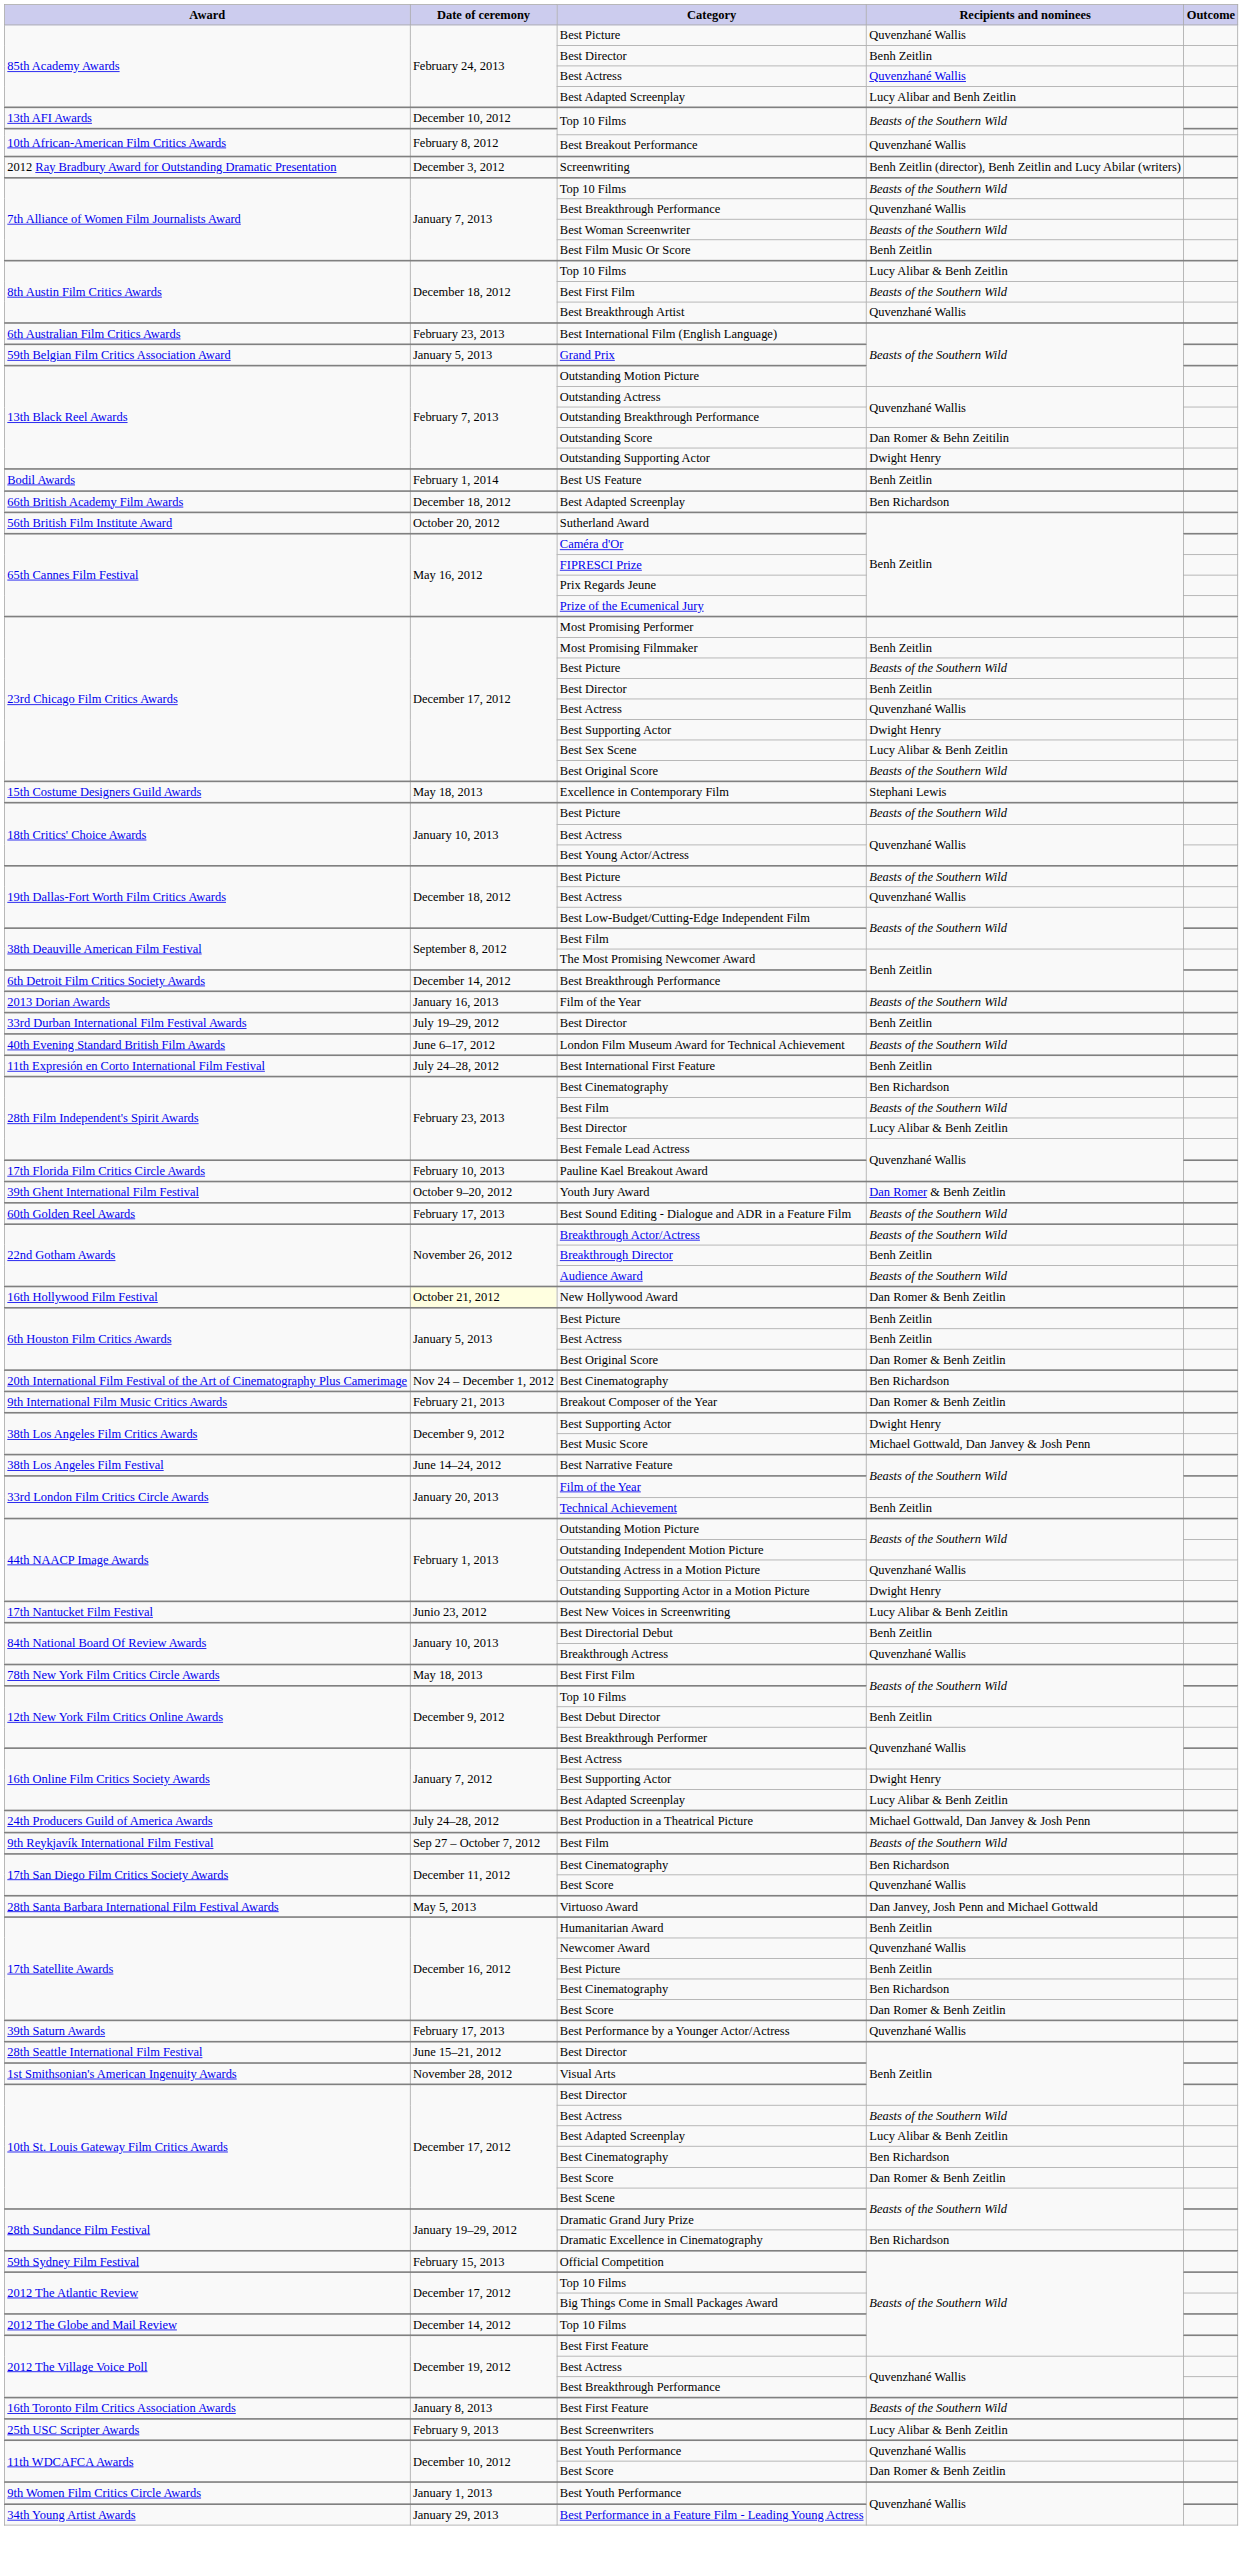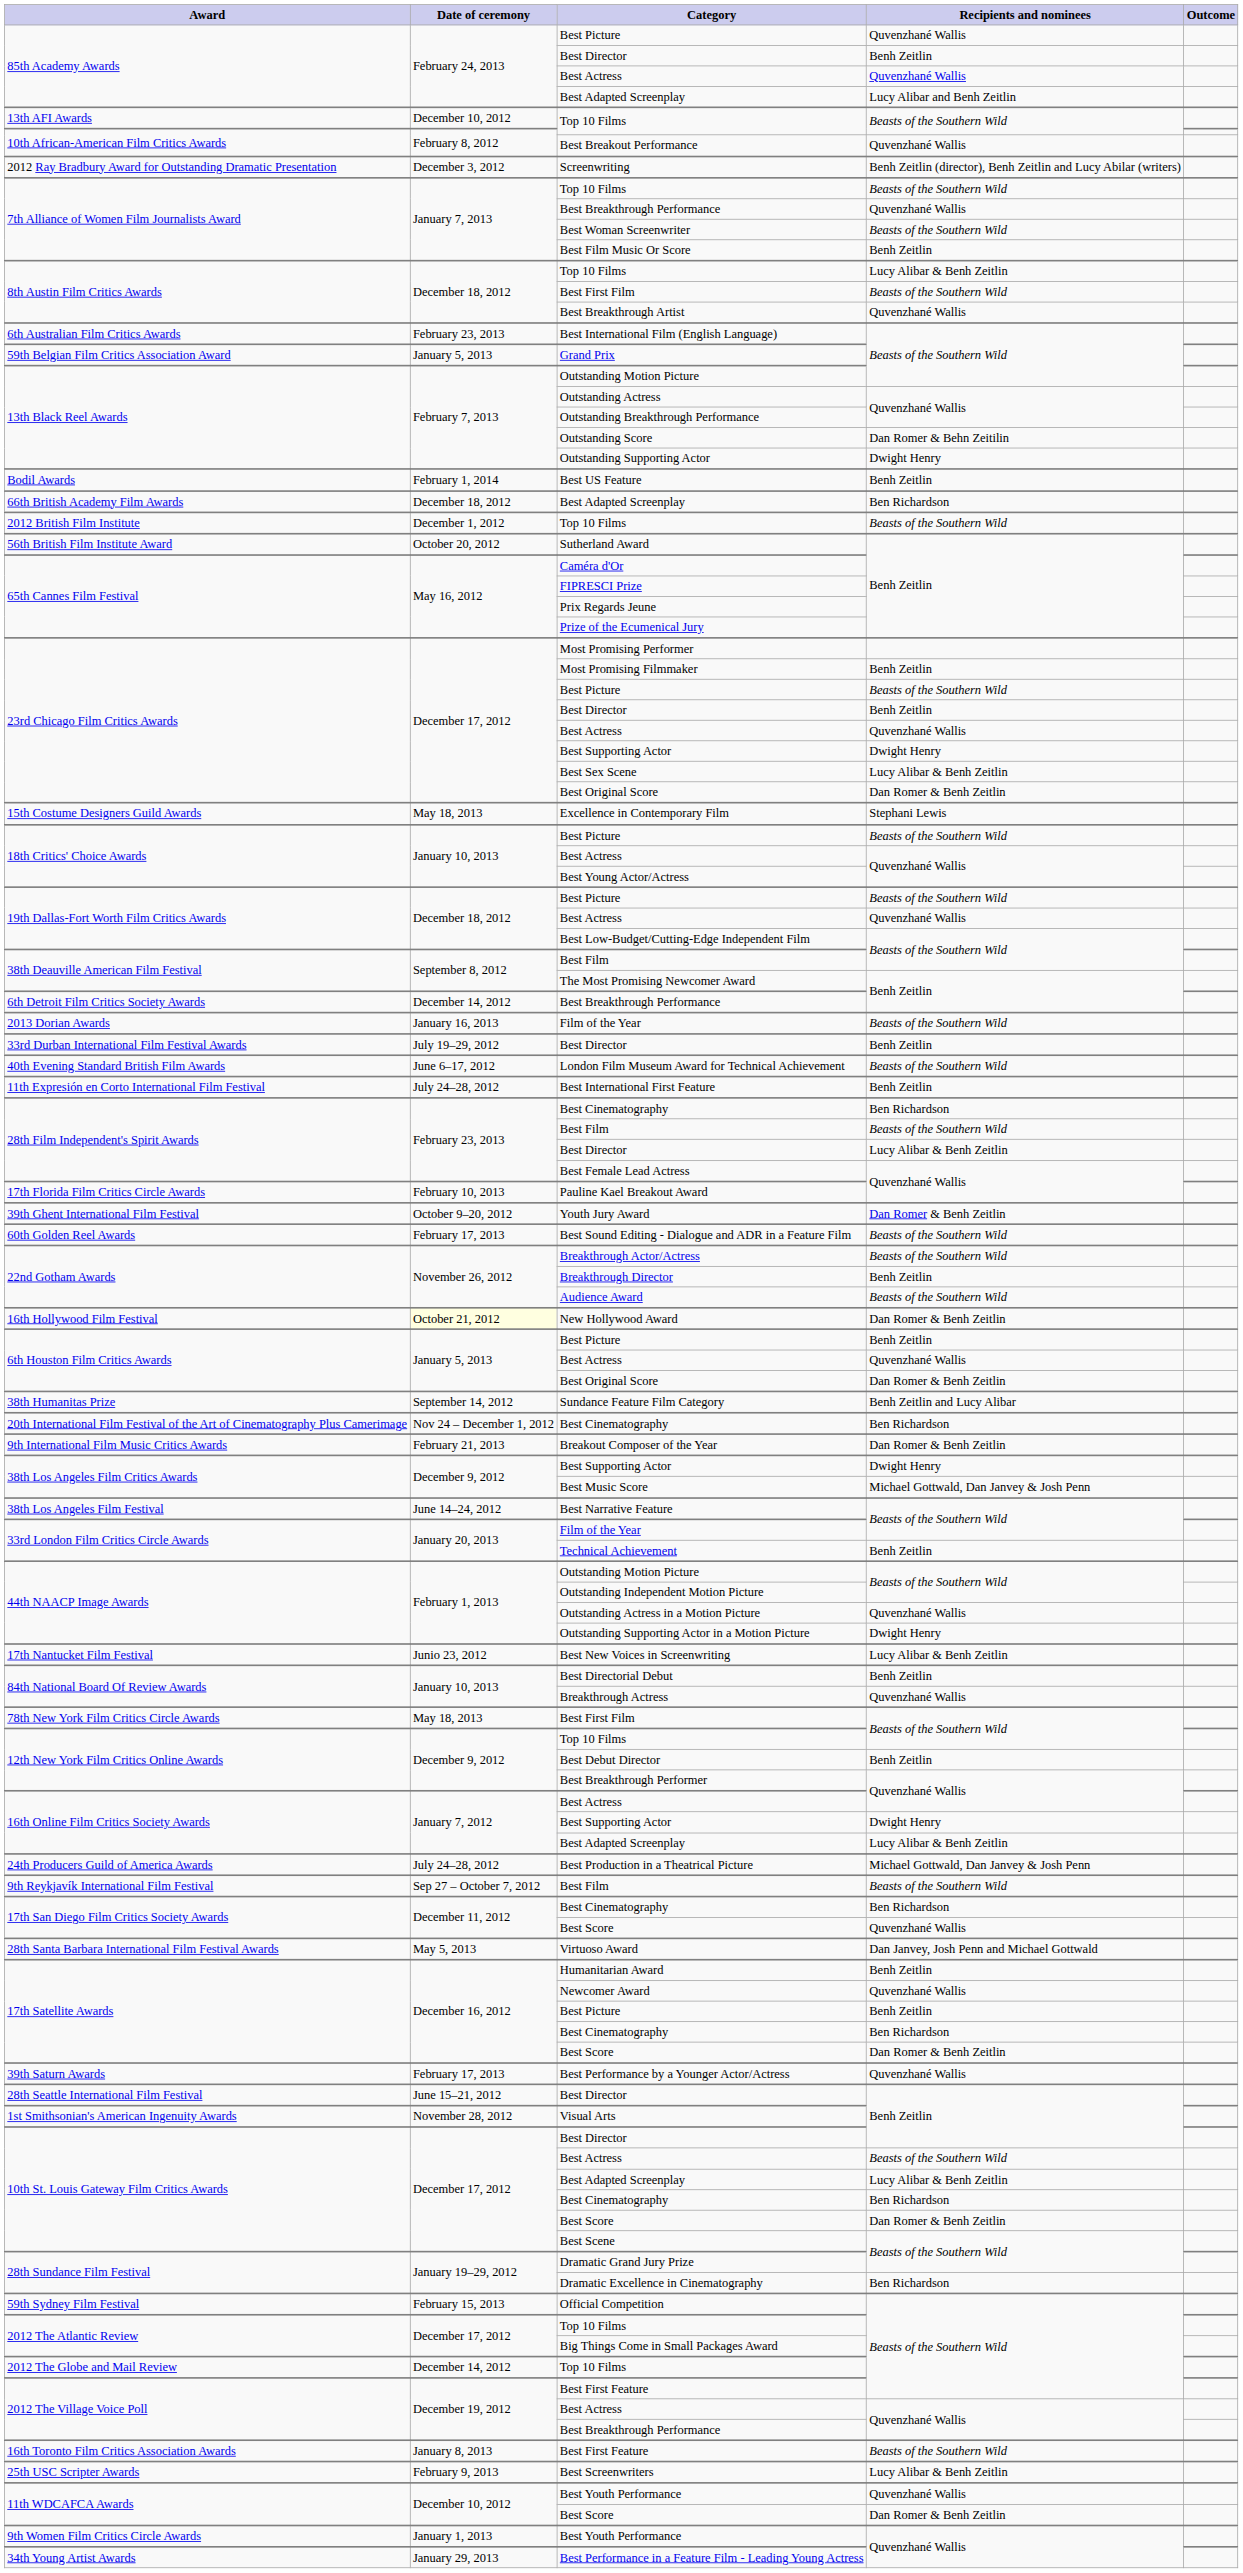+ row: 2012 British Film Institute | December 1, 2012 | Top 10 Films | Beasts of the Southern Wild
23rd Chicago Film Critics Awards / Best Original Score | Recipients and nominees: Beasts of the Southern Wild -> Dan Romer & Benh Zeitlin
6th Houston Film Critics Awards / Best Actress | Recipients and nominees: Benh Zeitlin -> Quvenzhané Wallis
+ row: 38th Humanitas Prize | September 14, 2012 | Sundance Feature Film Category | Benh Zeitlin and Lucy Alibar
